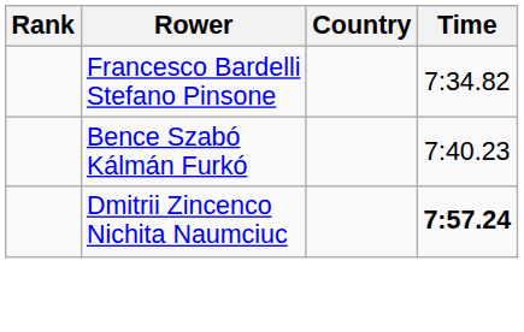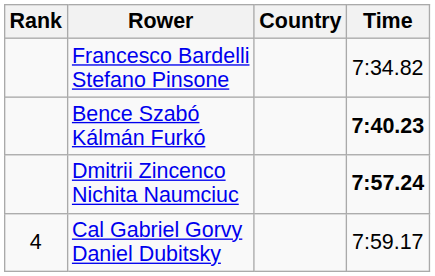Bence Szabó Kálmán Furkó | Time: normal -> bold
+ row: 4 | Cal Gabriel Gorvy Daniel Dubitsky | 7:59.17
